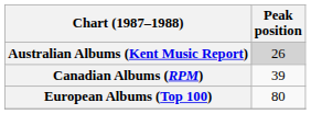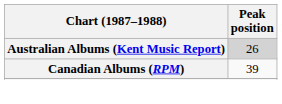- row: European Albums (Top 100) | 80
